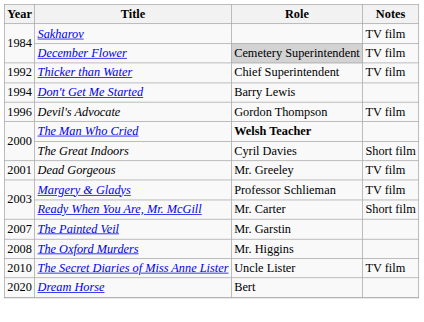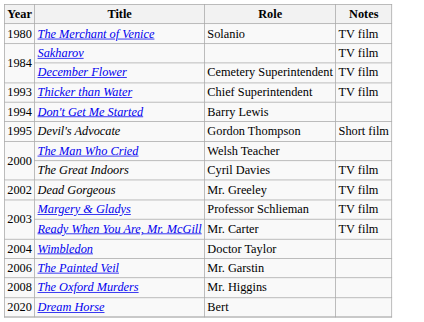+ row: 1980 | The Merchant of Venice | Solanio | TV film
December Flower | Role: lightgrey background -> no background
Thicker than Water | Year: 1992 -> 1993
Devil's Advocate | Year: 1996 -> 1995
Devil's Advocate | Notes: TV film -> Short film
The Man Who Cried | Role: bold -> normal
The Great Indoors | Notes: Short film -> TV film
Dead Gorgeous | Year: 2001 -> 2002
Ready When You Are, Mr. McGill | Notes: Short film -> TV film
+ row: 2004 | Wimbledon | Doctor Taylor
The Painted Veil | Year: 2007 -> 2006
- row: 2010 | The Secret Diaries of Miss Anne Lister | Uncle Lister | TV film
